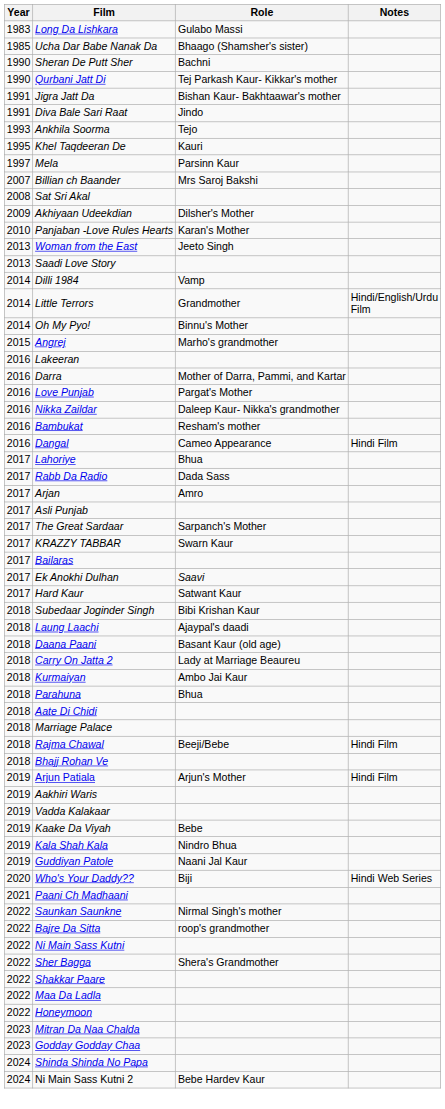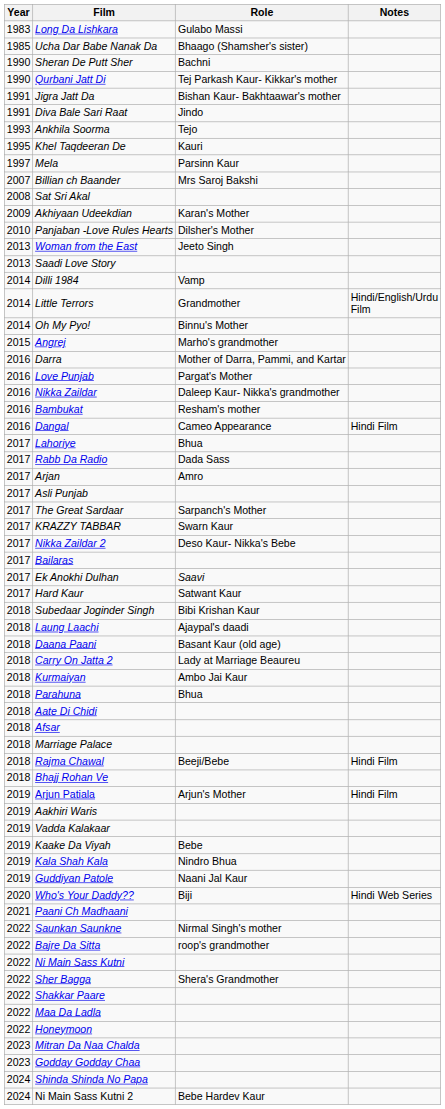Akhiyaan Udeekdian | Role: Dilsher's Mother -> Karan's Mother
Panjaban -Love Rules Hearts | Role: Karan's Mother -> Dilsher's Mother
- row: 2016 | Lakeeran
+ row: 2017 | Nikka Zaildar 2 | Deso Kaur- Nikka's Bebe
+ row: 2018 | Afsar
